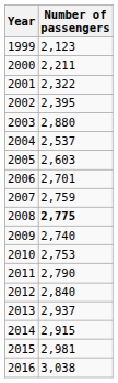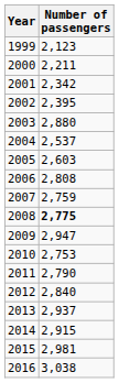2001 | Number of passengers: 2,322 -> 2,342
2006 | Number of passengers: 2,701 -> 2,808
2009 | Number of passengers: 2,740 -> 2,947
